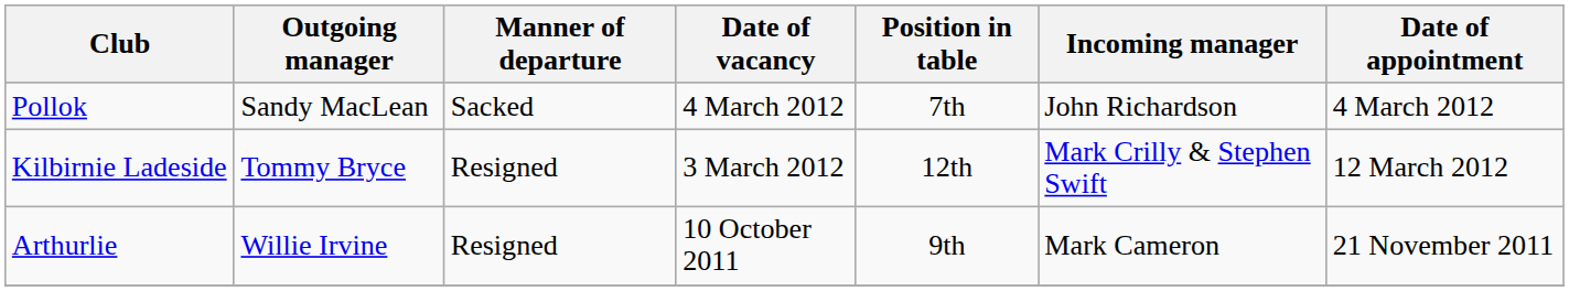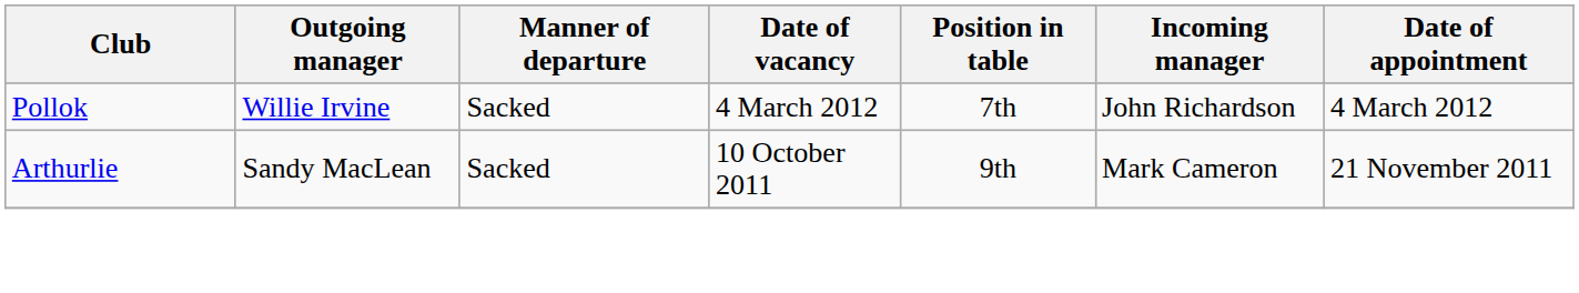Pollok | Outgoing manager: Sandy MacLean -> Willie Irvine
- row: Kilbirnie Ladeside | Tommy Bryce | Resigned | 3 March 2012 | 12th | Mark Crilly & Stephen Swift | 12 March 2012
Arthurlie | Outgoing manager: Willie Irvine -> Sandy MacLean
Arthurlie | Manner of departure: Resigned -> Sacked
